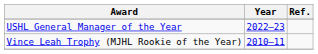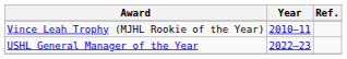rows swapped: Vince Leah Trophy (MJHL Rookie of the Year) <-> USHL General Manager of the Year
